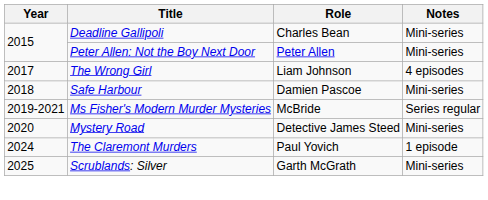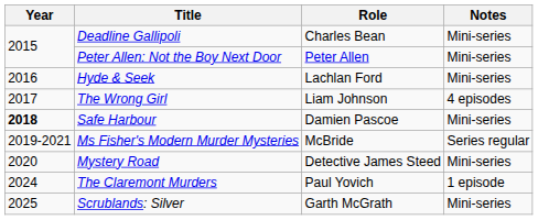+ row: 2016 | Hyde & Seek | Lachlan Ford | Mini-series
Safe Harbour | Year: normal -> bold
